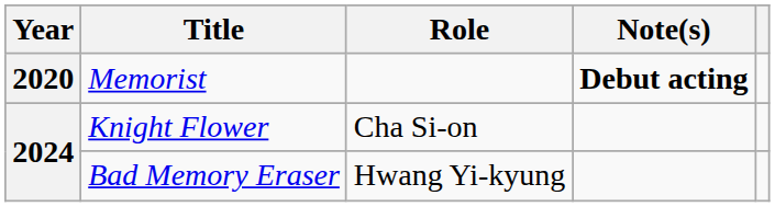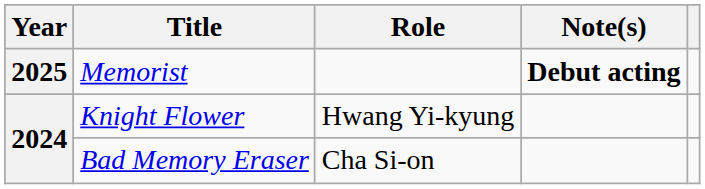Memorist | Year: 2020 -> 2025
Knight Flower | Role: Cha Si-on -> Hwang Yi-kyung
Bad Memory Eraser | Role: Hwang Yi-kyung -> Cha Si-on
